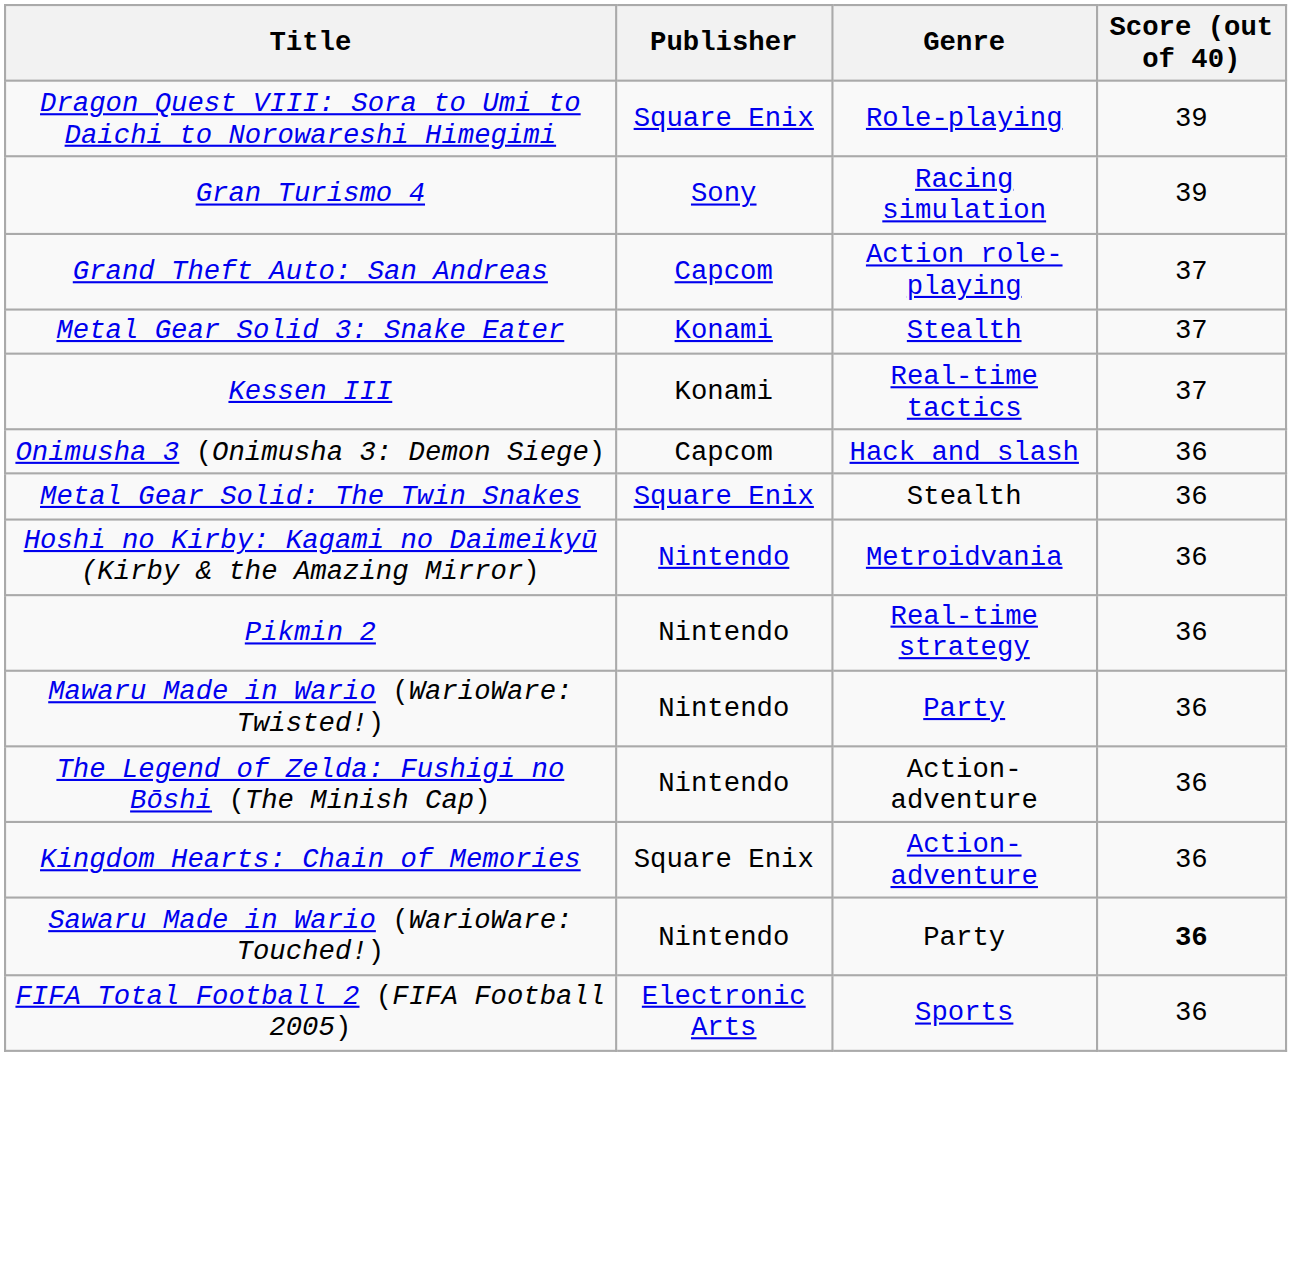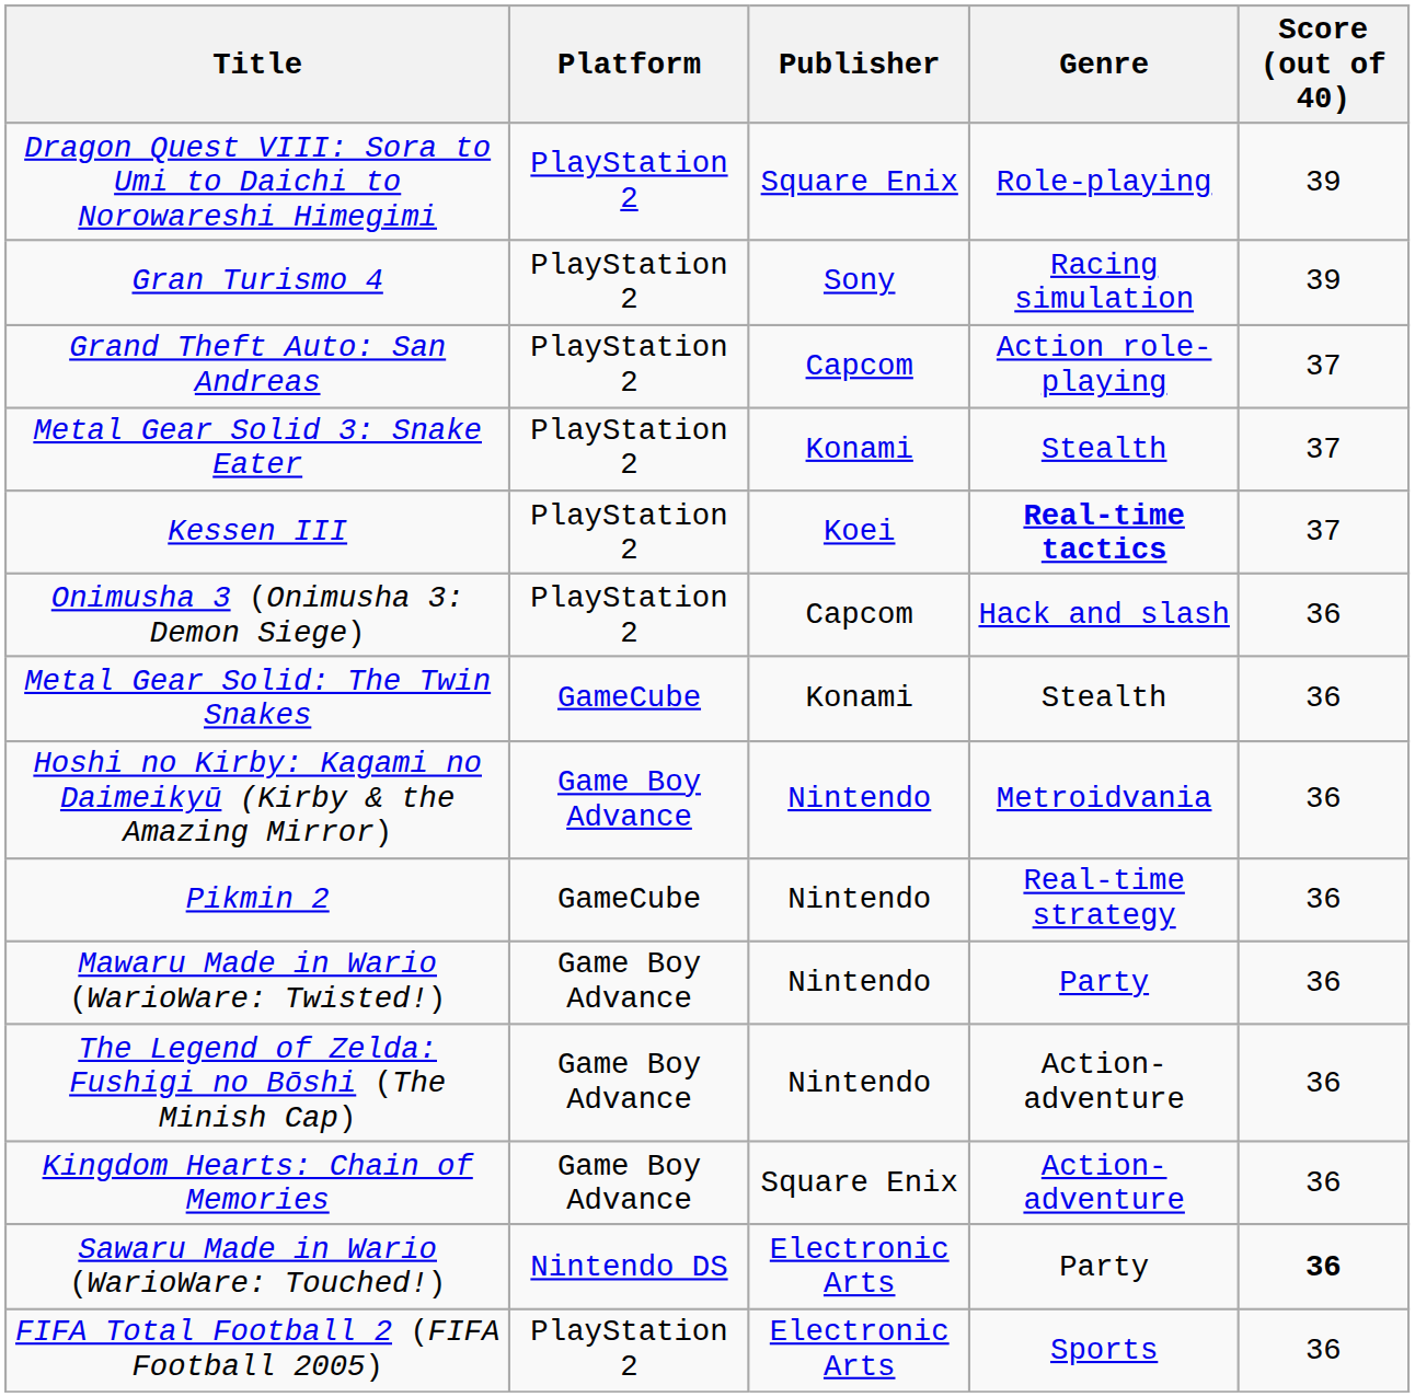+ column: Platform | PlayStation 2 | PlayStation 2 | PlayStation 2 | PlayStation 2 | PlayStation 2 | PlayStation 2 | GameCube | Game Boy Advance | GameCube | Game Boy Advance | Game Boy Advance | Game Boy Advance | Nintendo DS | PlayStation 2
Kessen III | Publisher: Konami -> Koei
Kessen III | Genre: normal -> bold
Metal Gear Solid: The Twin Snakes | Publisher: Square Enix -> Konami
Sawaru Made in Wario (WarioWare: Touched!) | Publisher: Nintendo -> Electronic Arts
